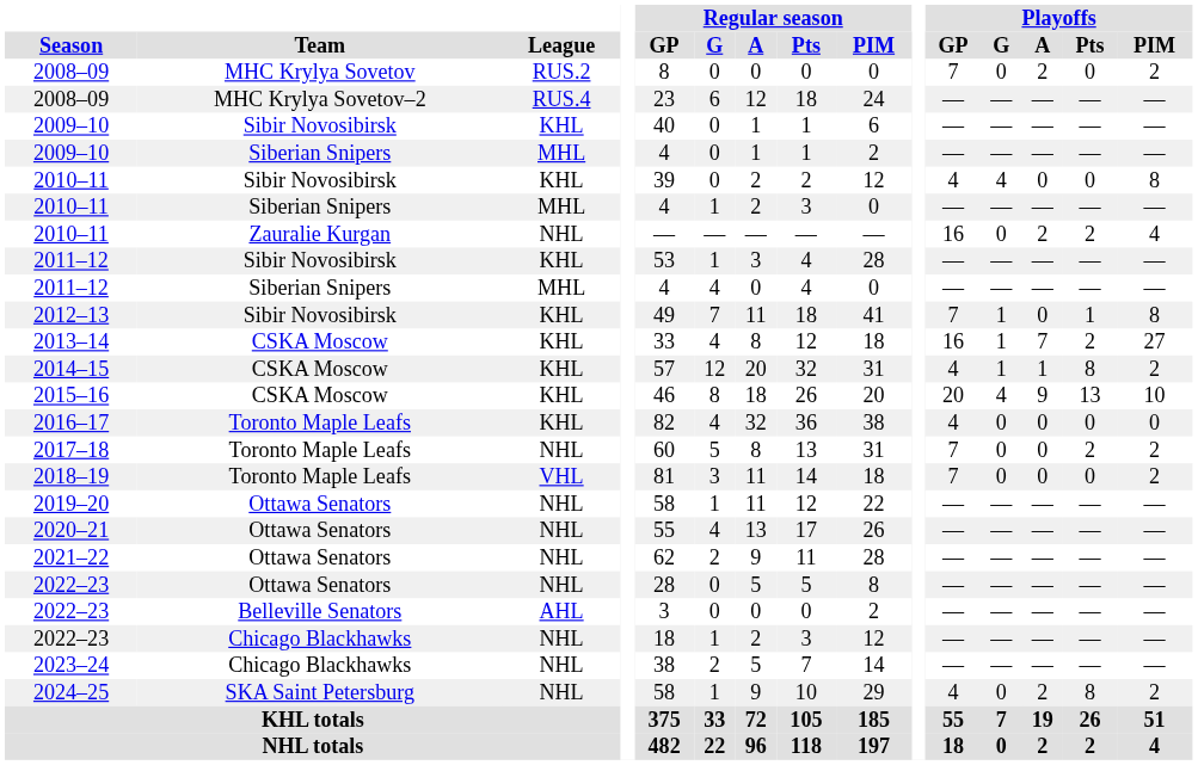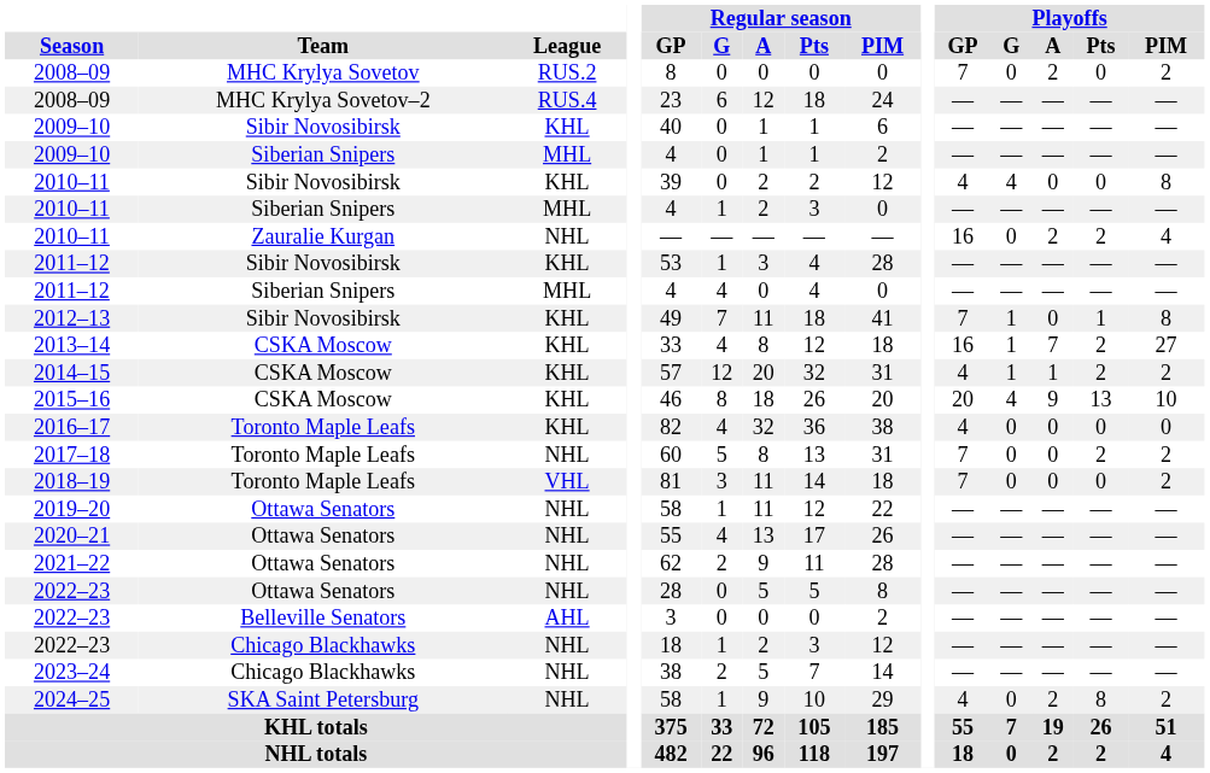2014–15 | Playoffs / Pts: 8 -> 2
